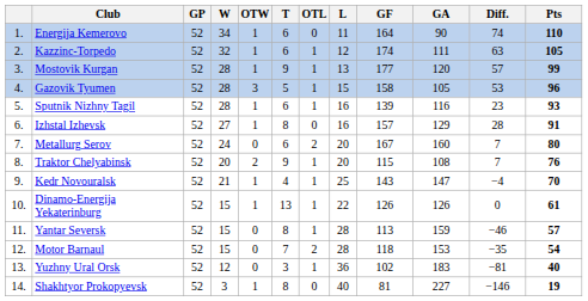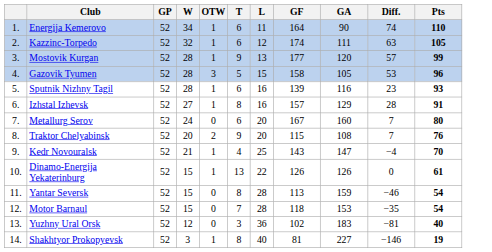- column: OTL | 0 | 1 | 1 | 1 | 1 | 0 | 2 | 1 | 1 | 1 | 1 | 2 | 1 | 0
Yantar Seversk | Pts: 57 -> 54
